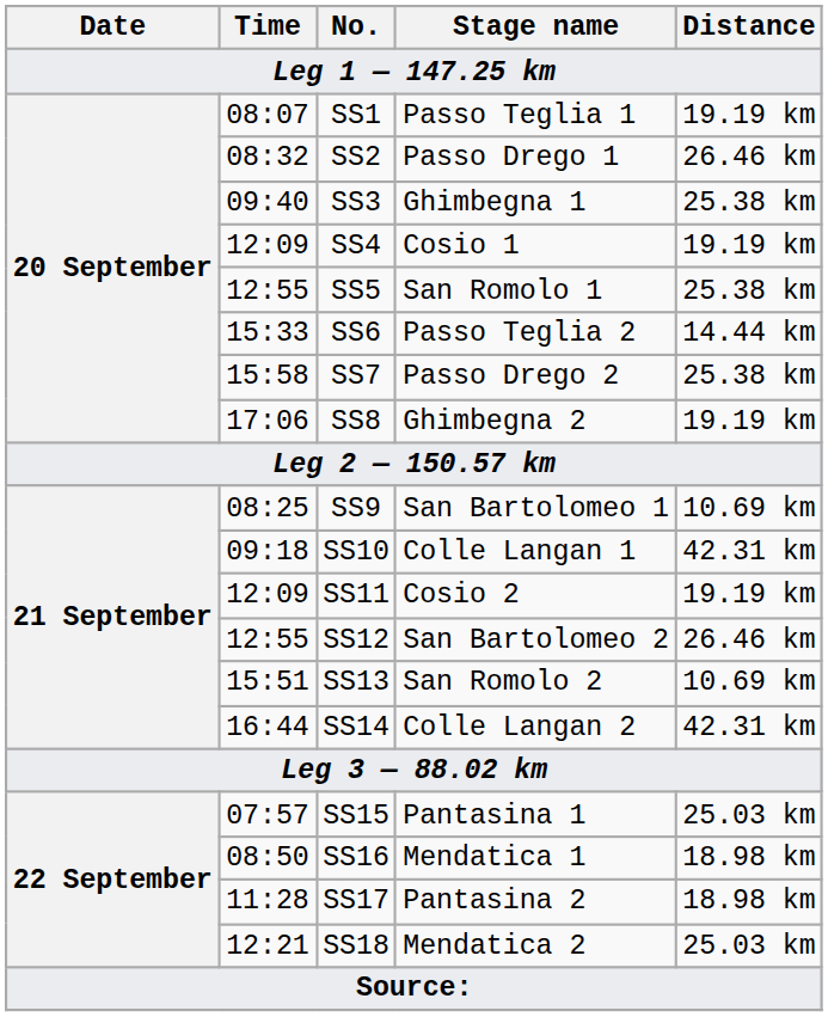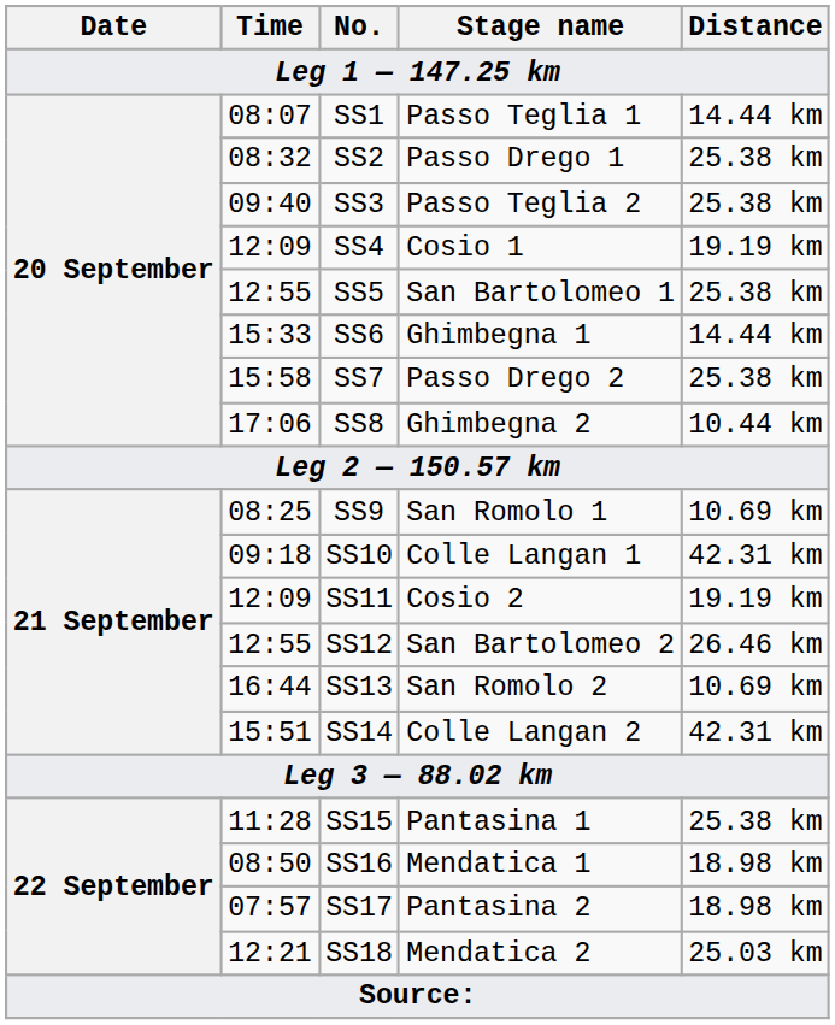SS1 | Distance: 19.19 km -> 14.44 km
SS2 | Distance: 26.46 km -> 25.38 km
SS3 | Stage name: Ghimbegna 1 -> Passo Teglia 2
SS5 | Stage name: San Romolo 1 -> San Bartolomeo 1
SS6 | Stage name: Passo Teglia 2 -> Ghimbegna 1
SS8 | Distance: 19.19 km -> 10.44 km
SS9 | Stage name: San Bartolomeo 1 -> San Romolo 1
SS13 | Time: 15:51 -> 16:44
SS14 | Time: 16:44 -> 15:51
SS15 | Time: 07:57 -> 11:28
SS15 | Distance: 25.03 km -> 25.38 km
SS17 | Time: 11:28 -> 07:57
